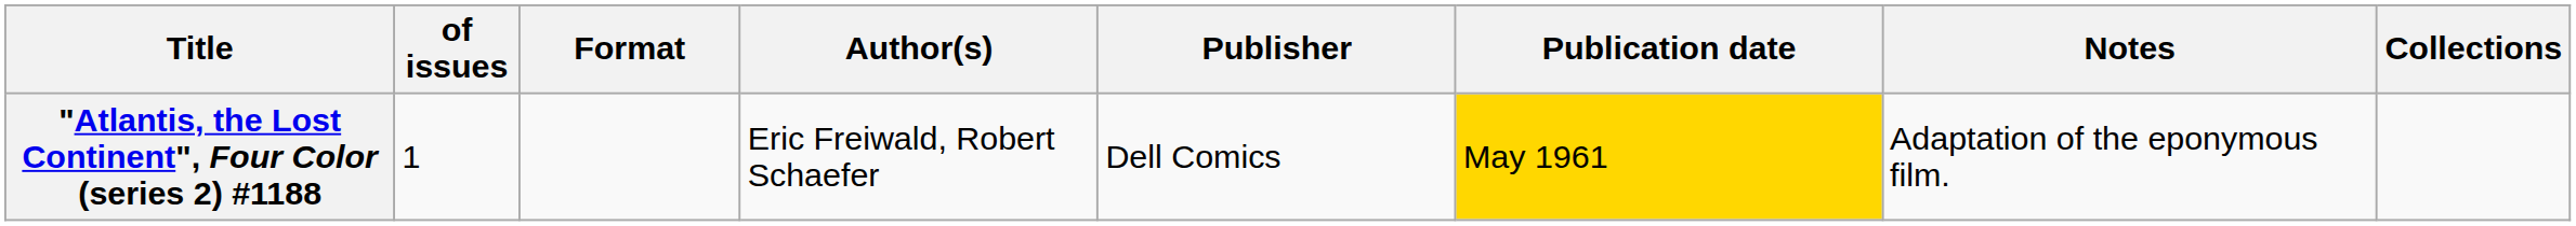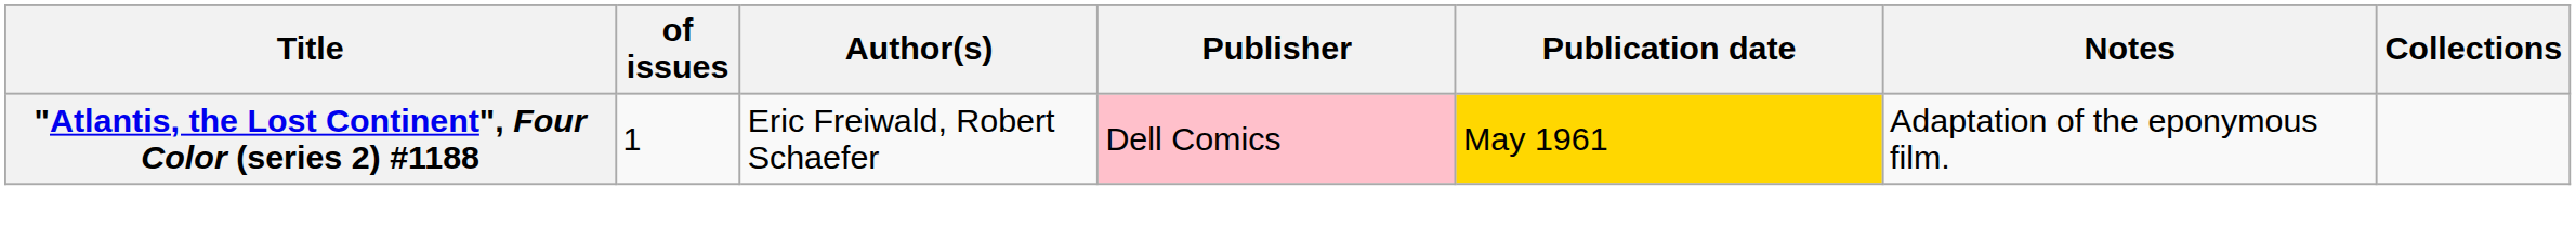- column: Format
"Atlantis, the Lost Continent", Four Color (series 2) #1188 | Publisher: no background -> pink background
